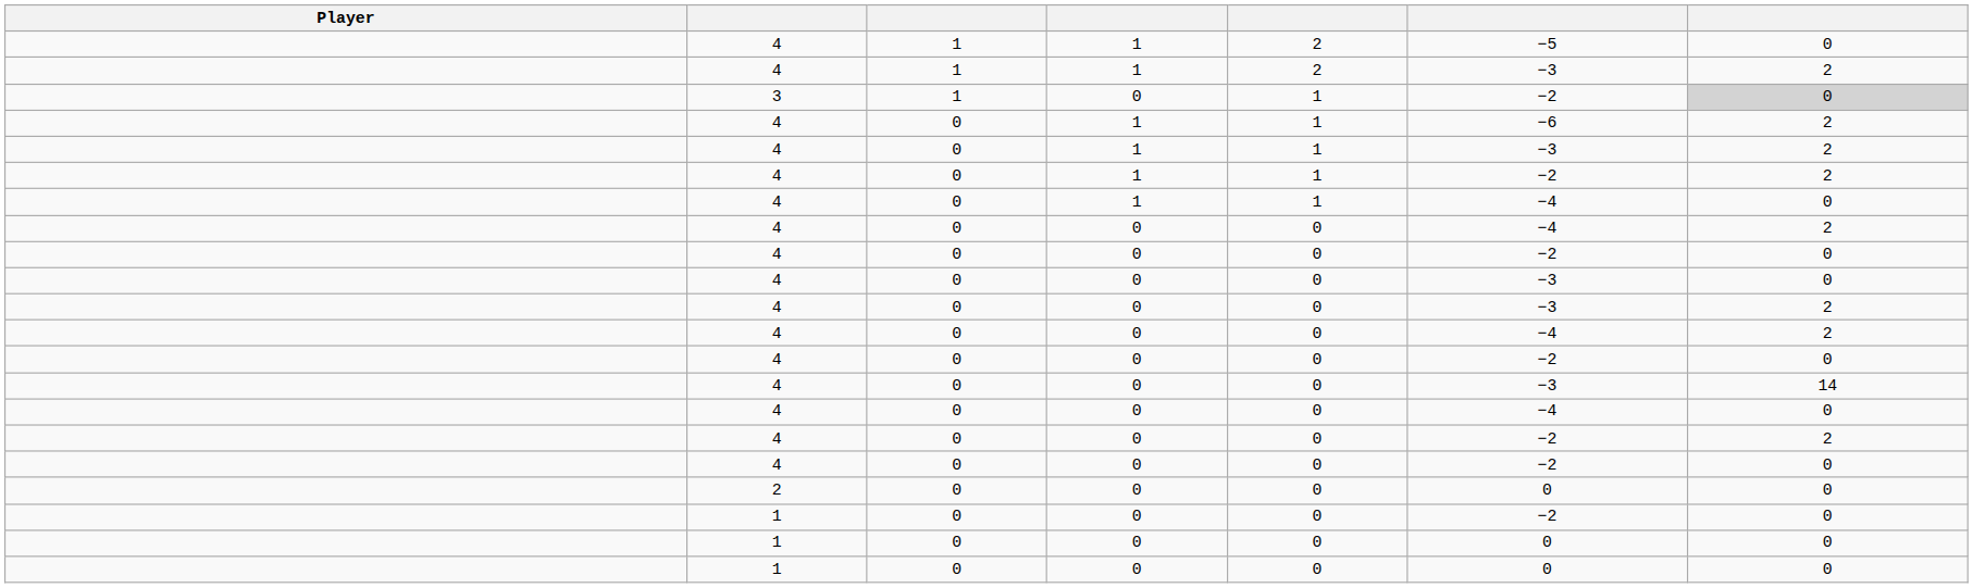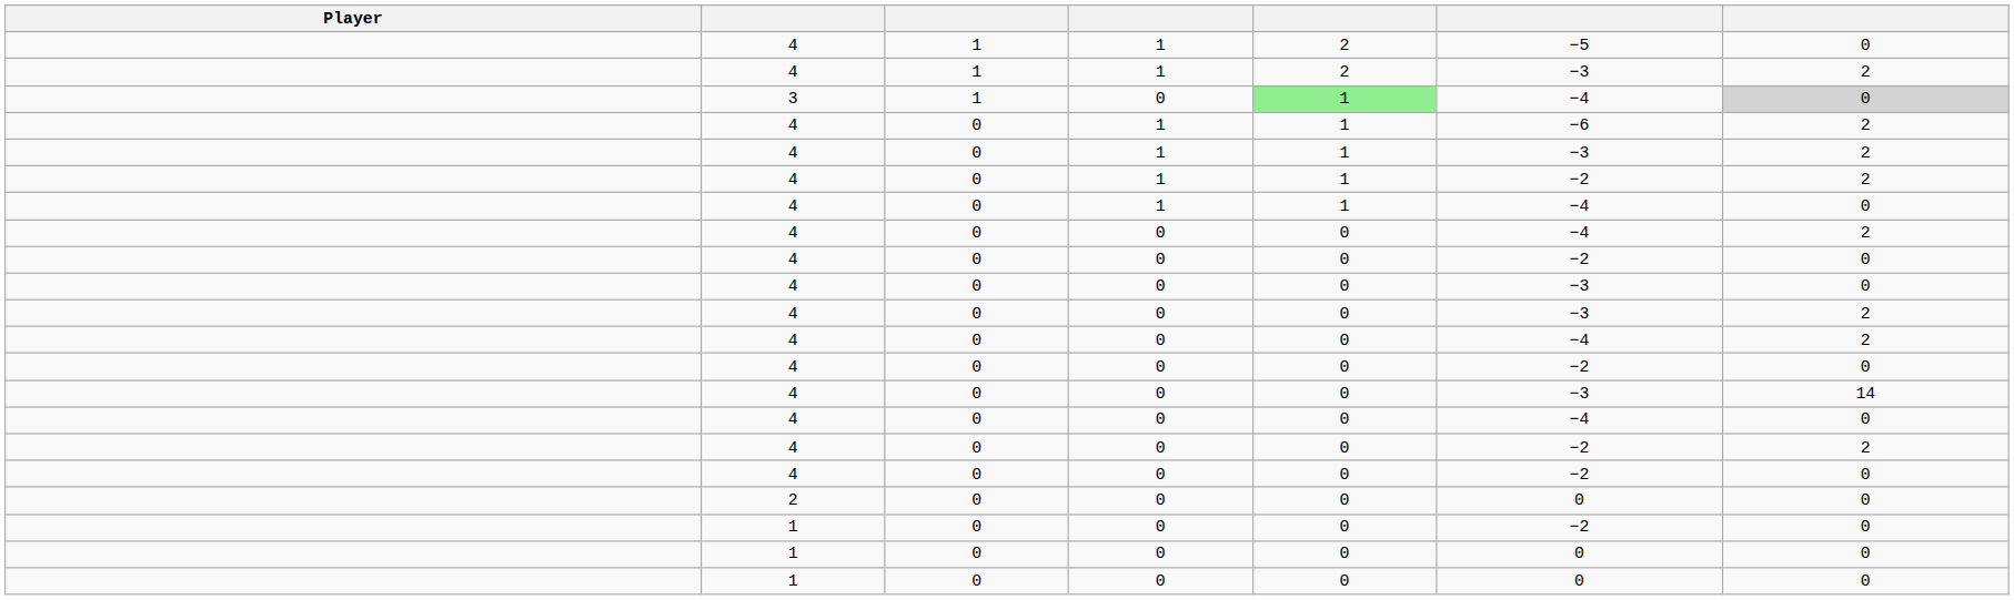3 | column 5: no background -> lightgreen background
3 | column 6: −2 -> −4
